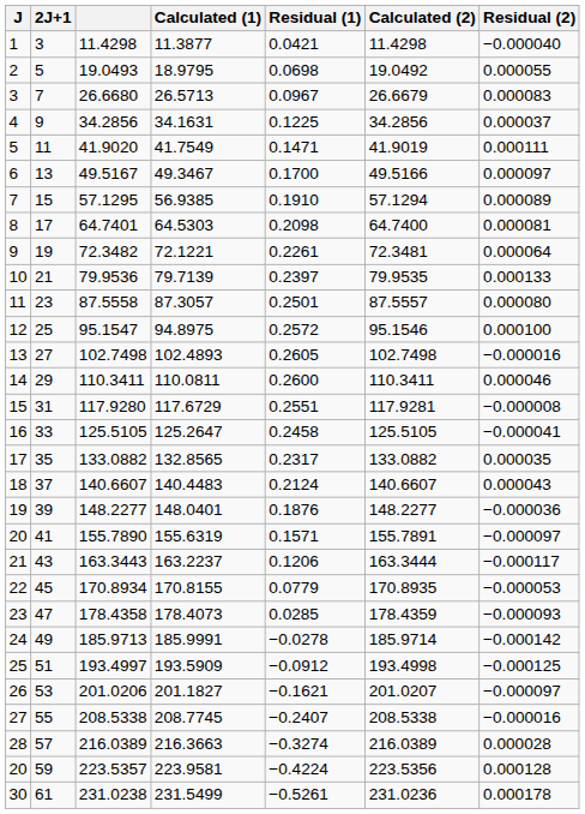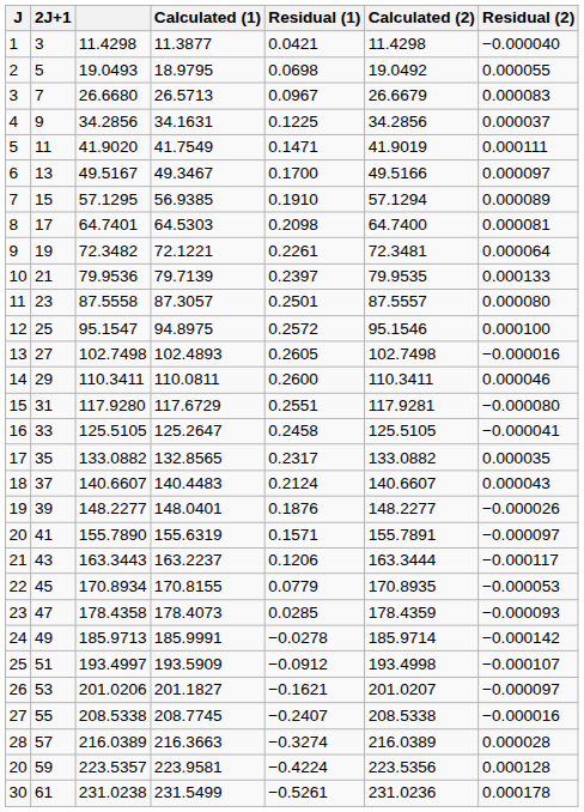31 | Residual (2): −0.000008 -> −0.000080
39 | Residual (2): −0.000036 -> −0.000026
51 | Residual (2): −0.000125 -> −0.000107
